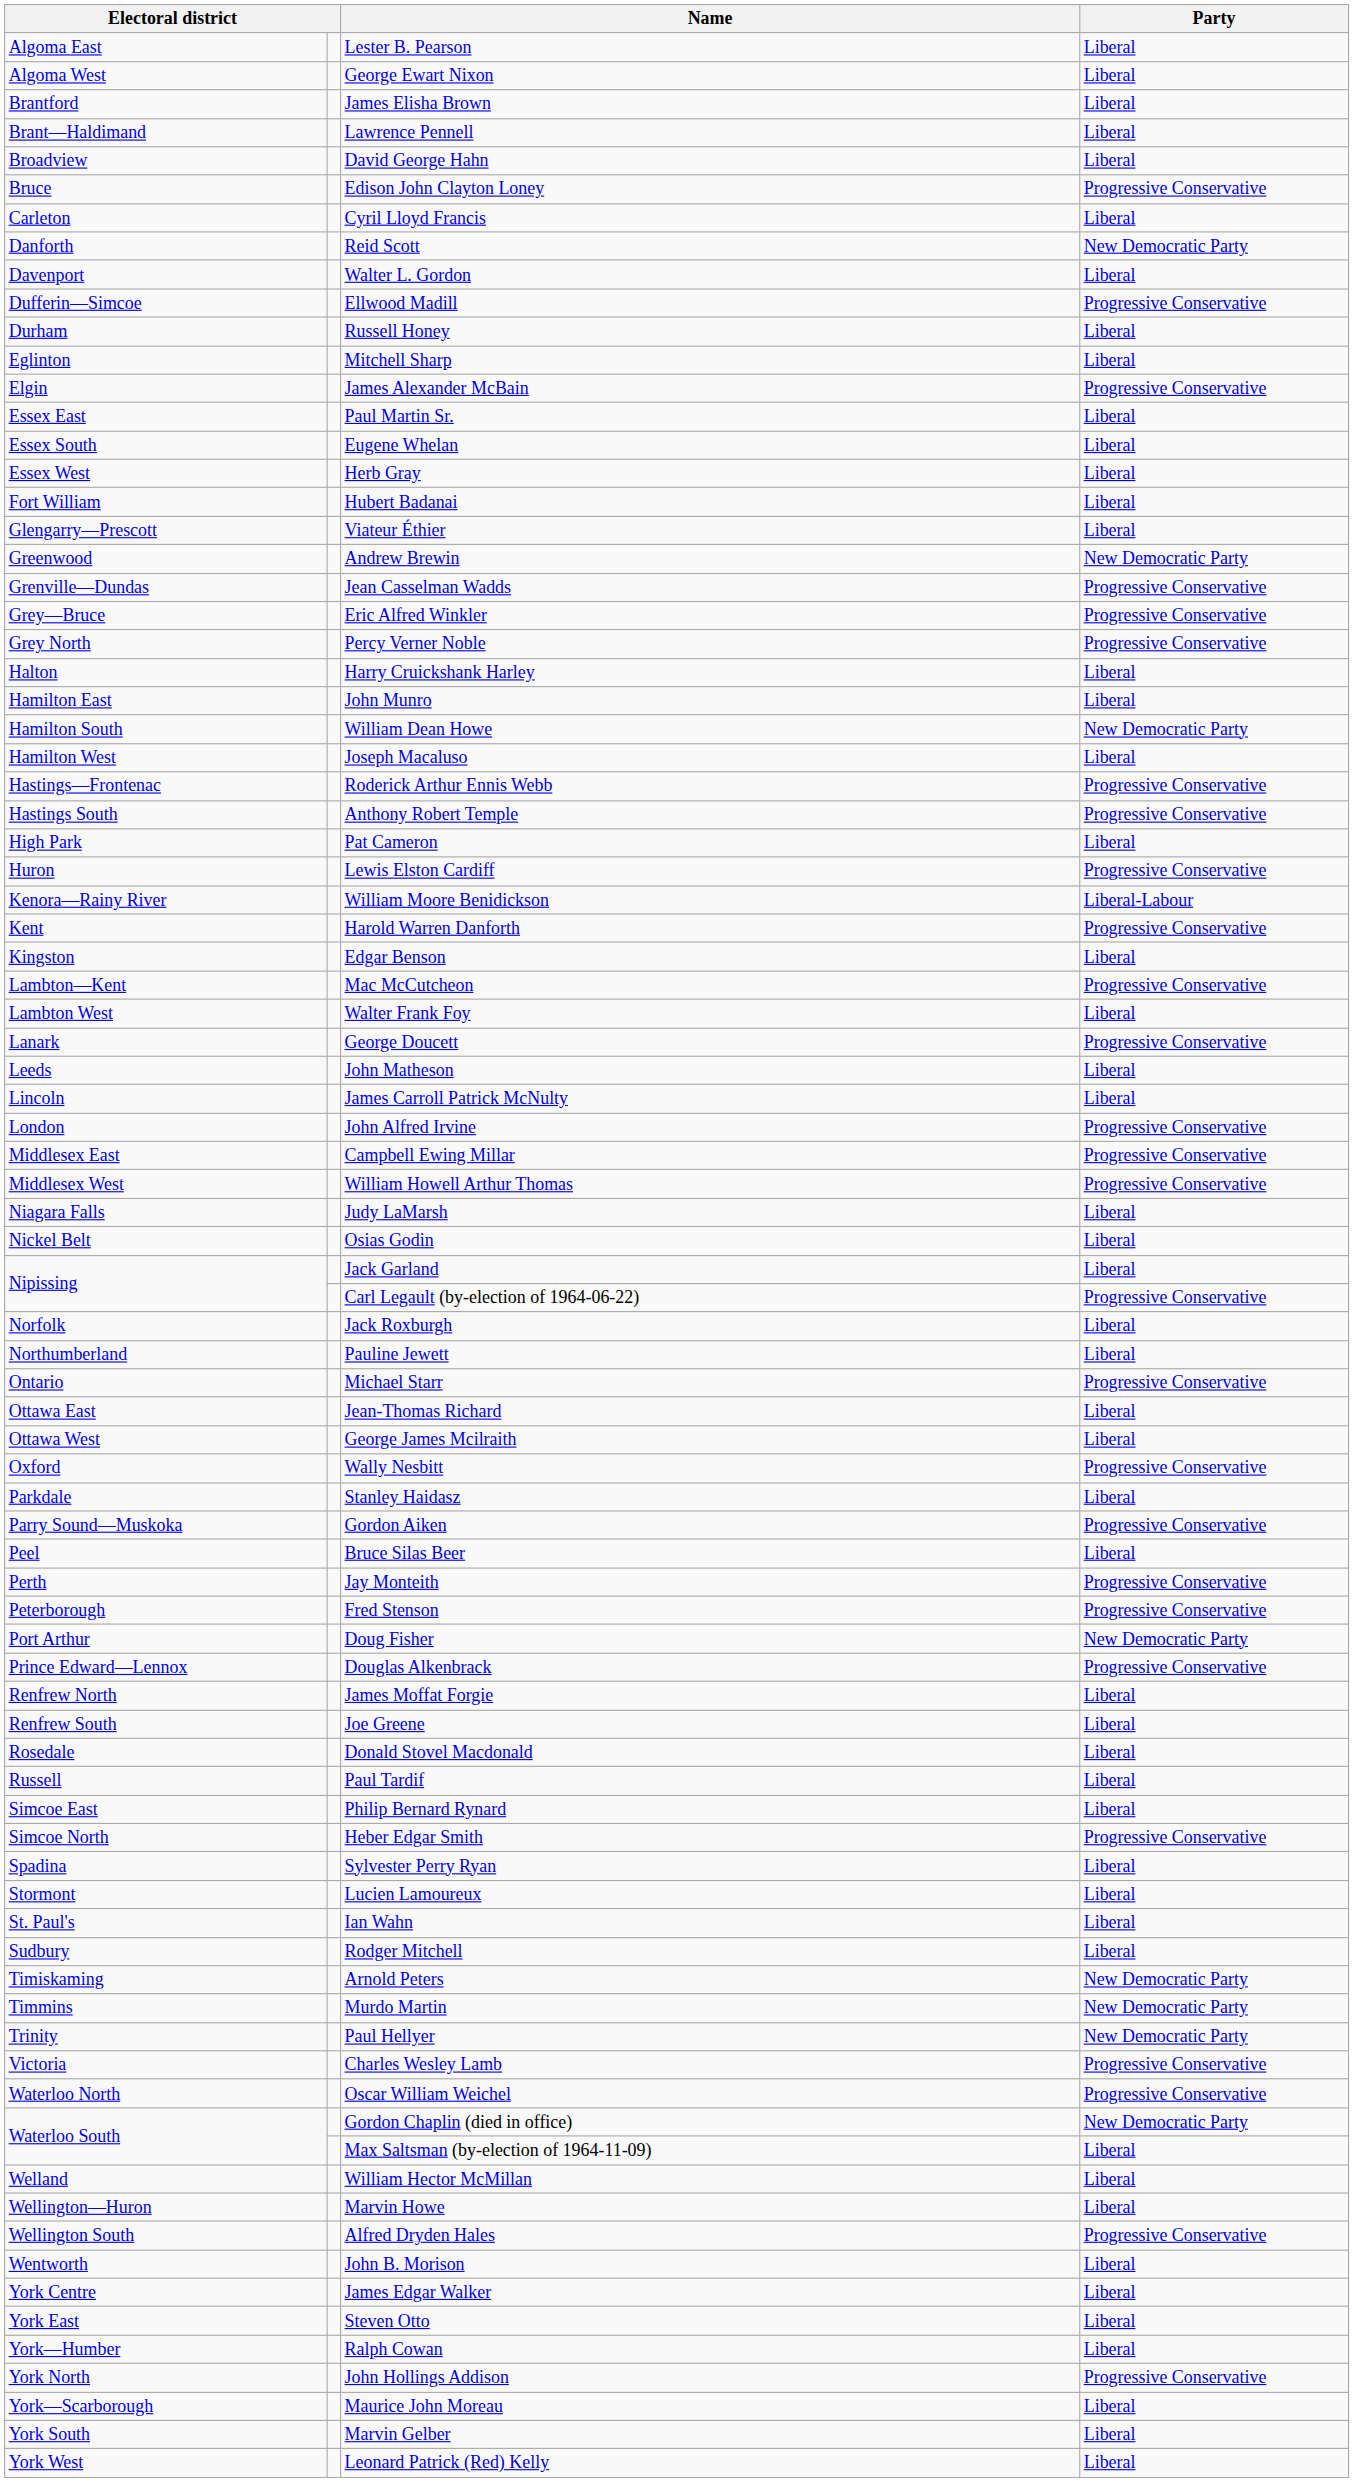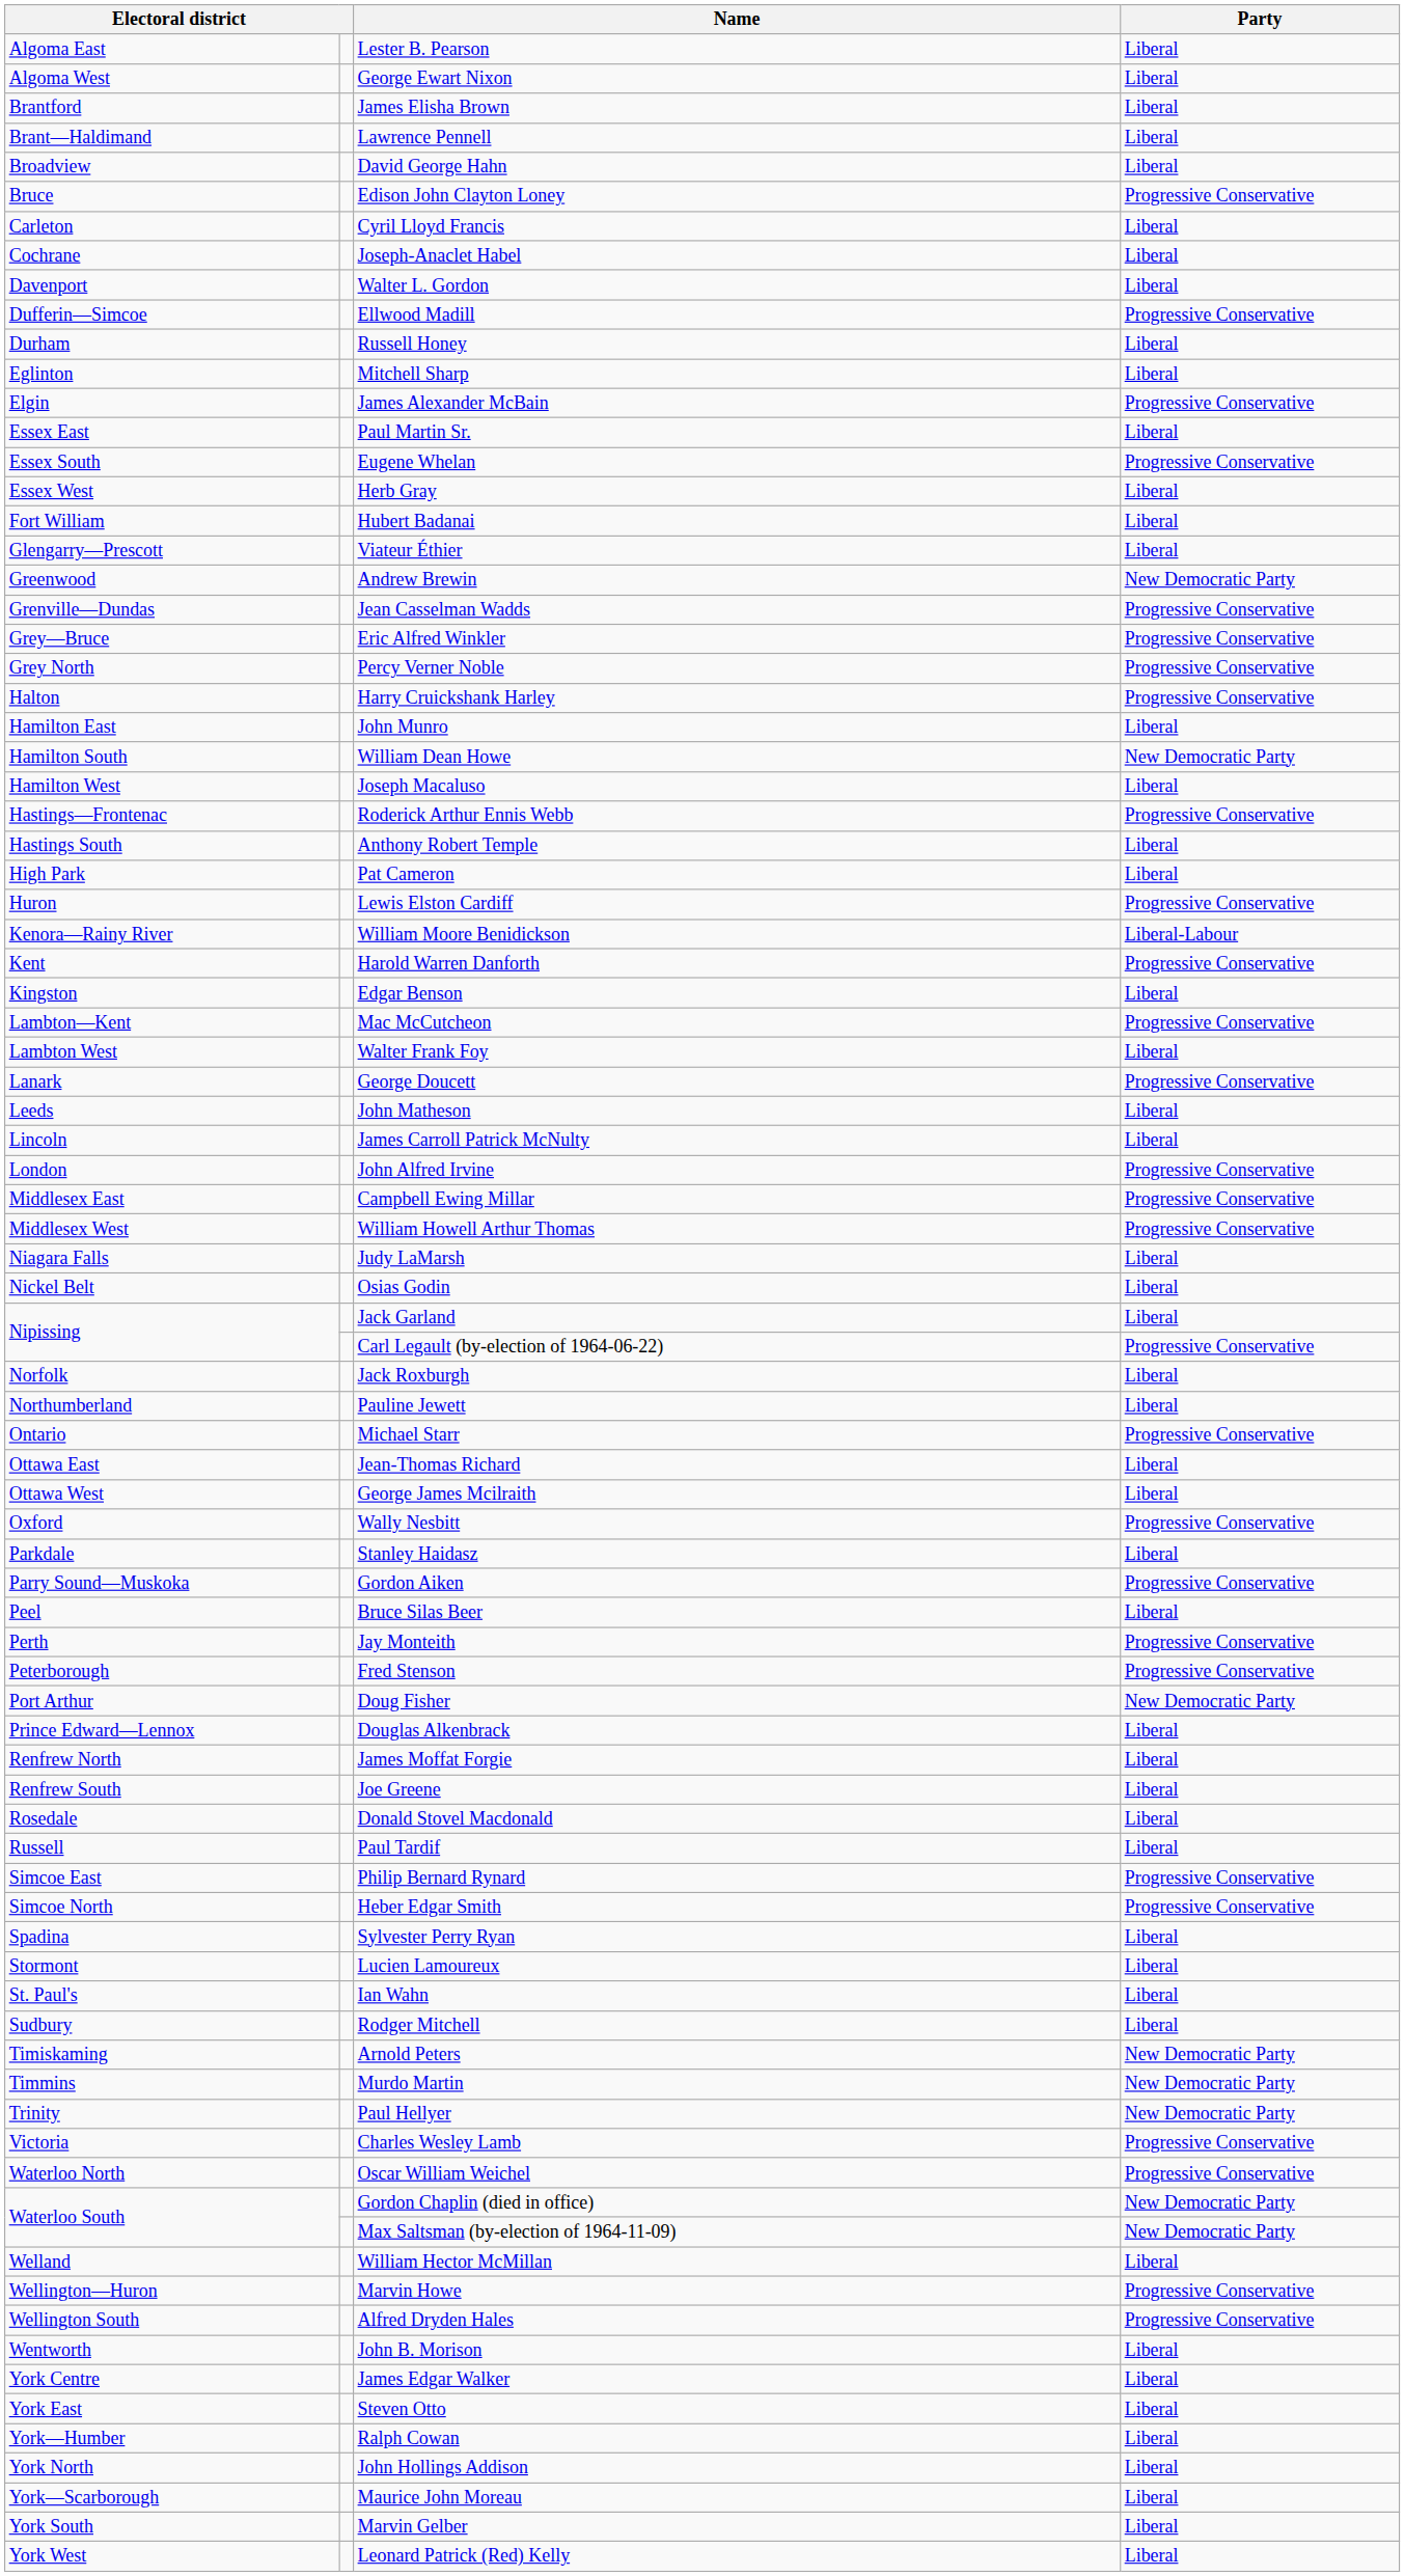+ row: Cochrane | Joseph-Anaclet Habel | Liberal
- row: Danforth | Reid Scott | New Democratic Party
Eugene Whelan | Party: Liberal -> Progressive Conservative
Harry Cruickshank Harley | Party: Liberal -> Progressive Conservative
Anthony Robert Temple | Party: Progressive Conservative -> Liberal
Douglas Alkenbrack | Party: Progressive Conservative -> Liberal
Philip Bernard Rynard | Party: Liberal -> Progressive Conservative
Max Saltsman (by-election of 1964-11-09) | Party: Liberal -> New Democratic Party
Marvin Howe | Party: Liberal -> Progressive Conservative
John Hollings Addison | Party: Progressive Conservative -> Liberal
